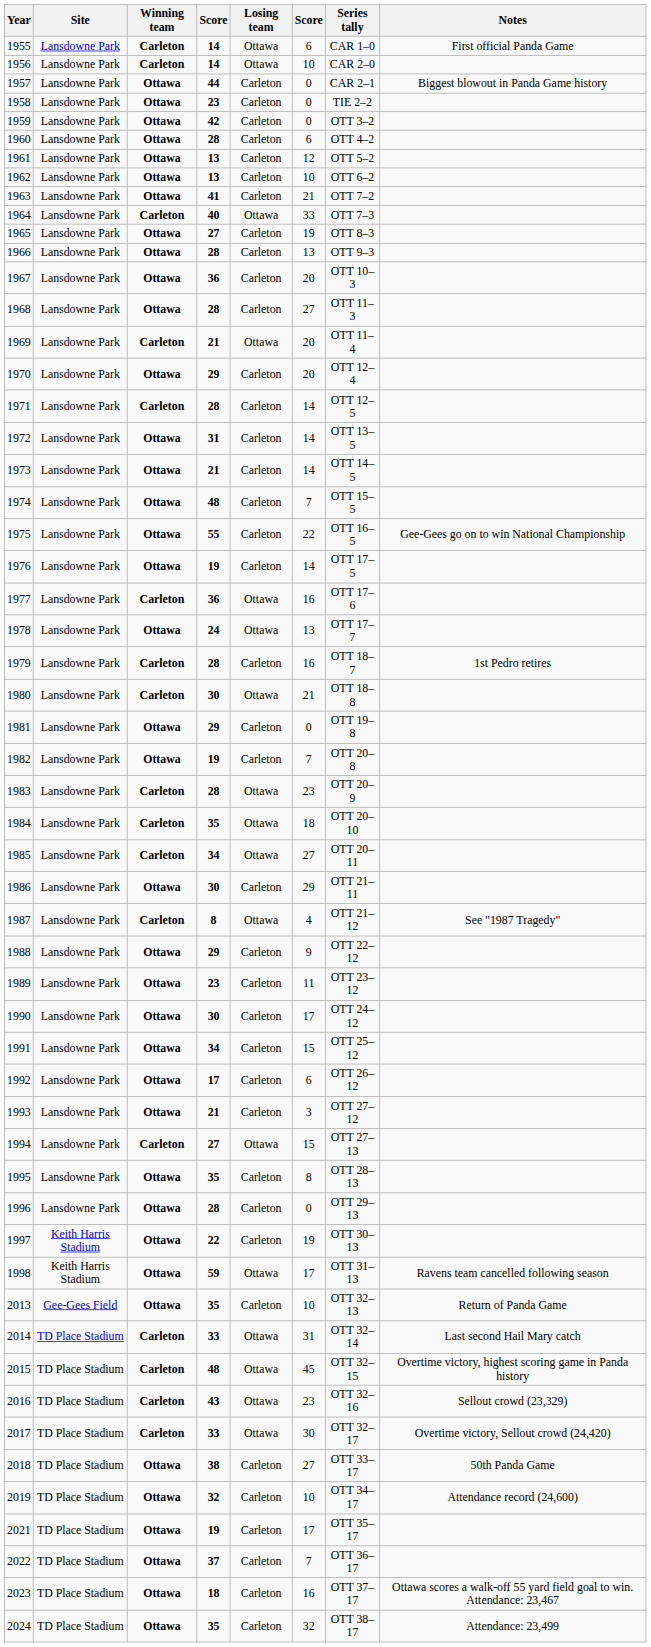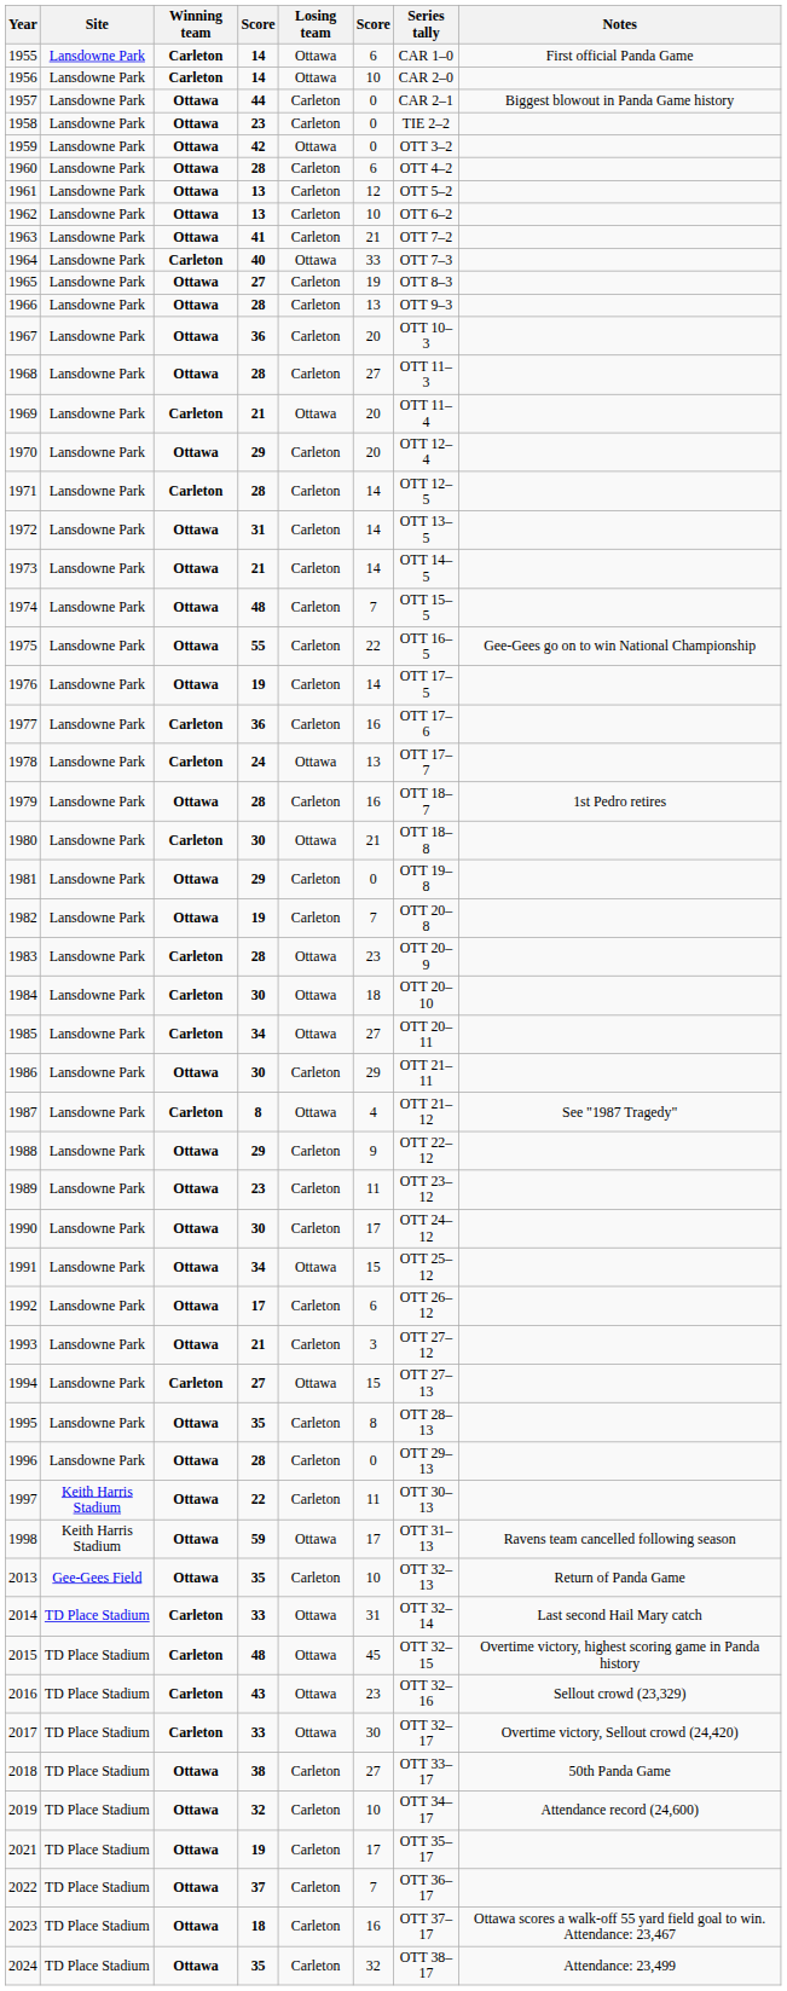1959 | Losing team: Carleton -> Ottawa
1977 | Losing team: Ottawa -> Carleton
1978 | Winning team: Ottawa -> Carleton
1979 | Winning team: Carleton -> Ottawa
1984 | column 4: 35 -> 30
1991 | Losing team: Carleton -> Ottawa
1997 | column 6: 19 -> 11
